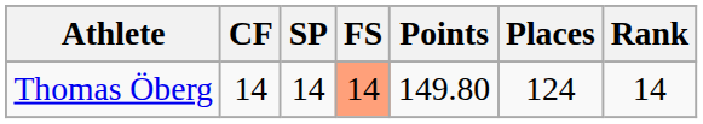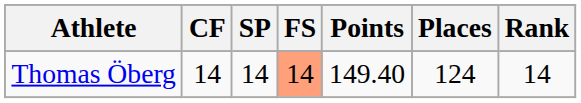Thomas Öberg | Points: 149.80 -> 149.40
